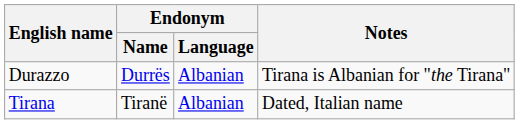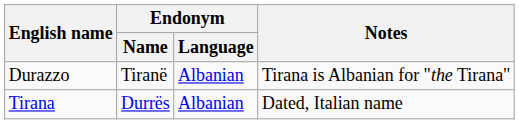Durazzo | Endonym / Name: Durrës -> Tiranë
Tirana | Endonym / Name: Tiranë -> Durrës
